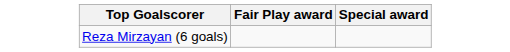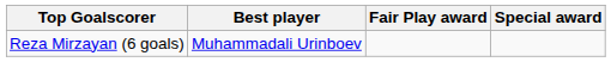+ column: Best player | Muhammadali Urinboev
